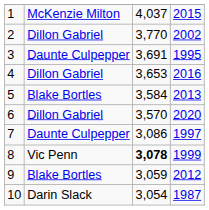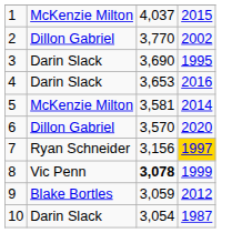3 | column 2: Daunte Culpepper -> Darin Slack
3 | column 3: 3,691 -> 3,690
4 | column 2: Dillon Gabriel -> Darin Slack
5 | column 2: Blake Bortles -> McKenzie Milton
5 | column 3: 3,584 -> 3,581
5 | column 4: 2013 -> 2014
7 | column 2: Daunte Culpepper -> Ryan Schneider
7 | column 3: 3,086 -> 3,156
7 | column 4: no background -> gold background
